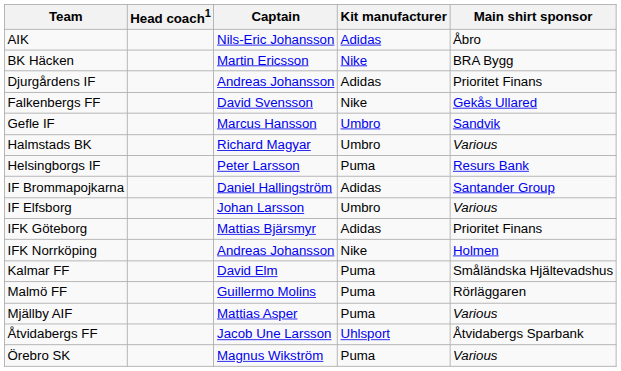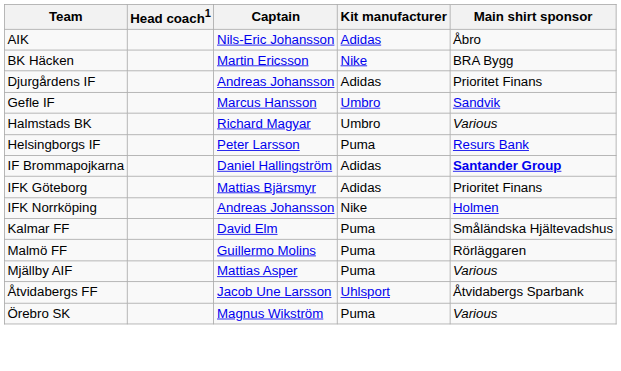- row: Falkenbergs FF | David Svensson | Nike | Gekås Ullared
IF Brommapojkarna | Main shirt sponsor: normal -> bold
- row: IF Elfsborg | Johan Larsson | Umbro | Various
